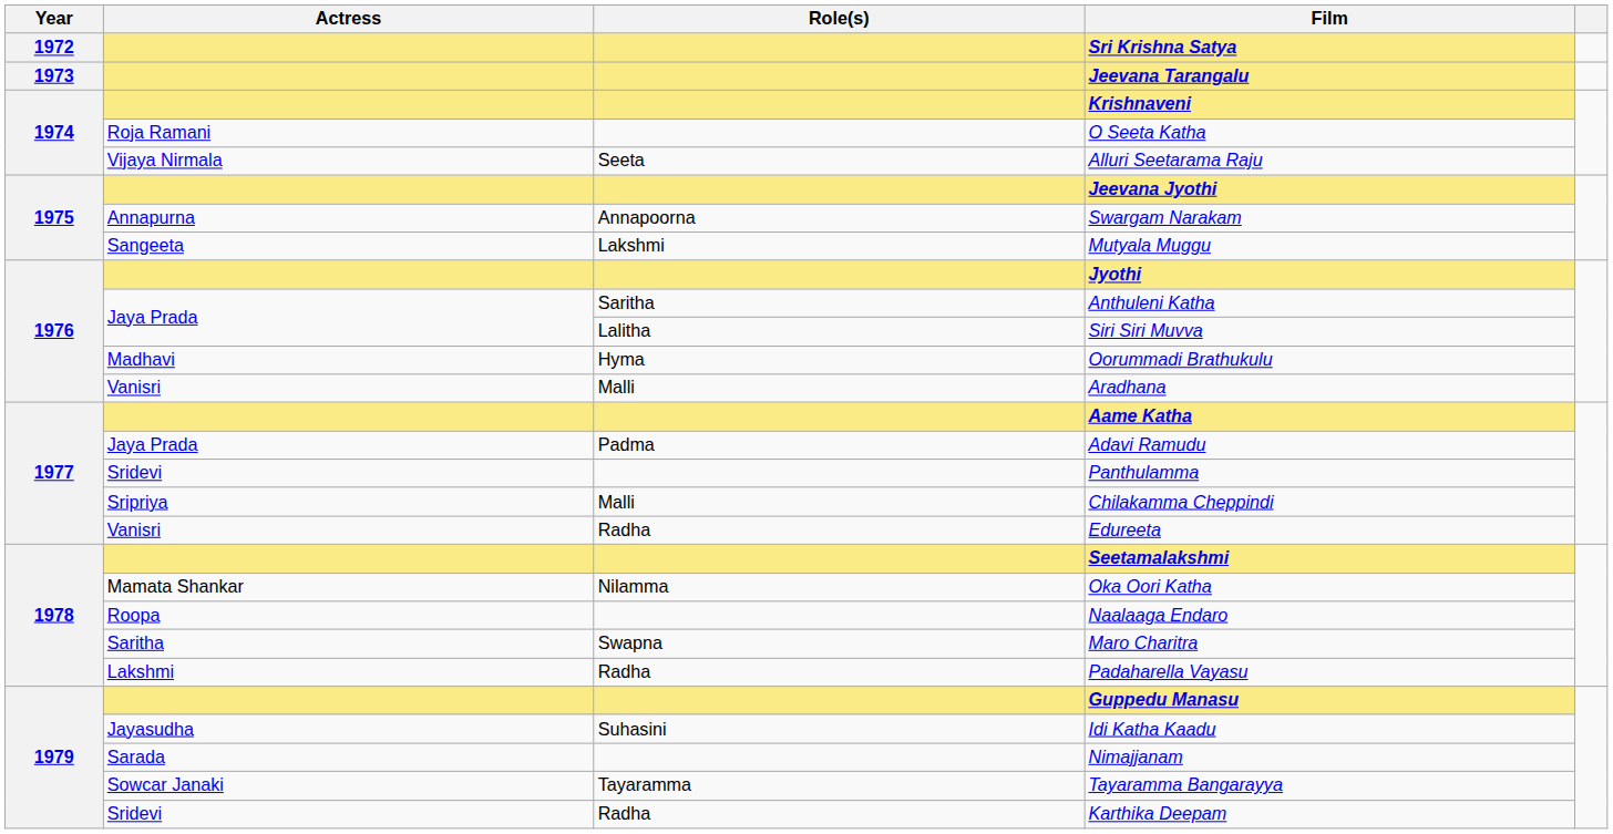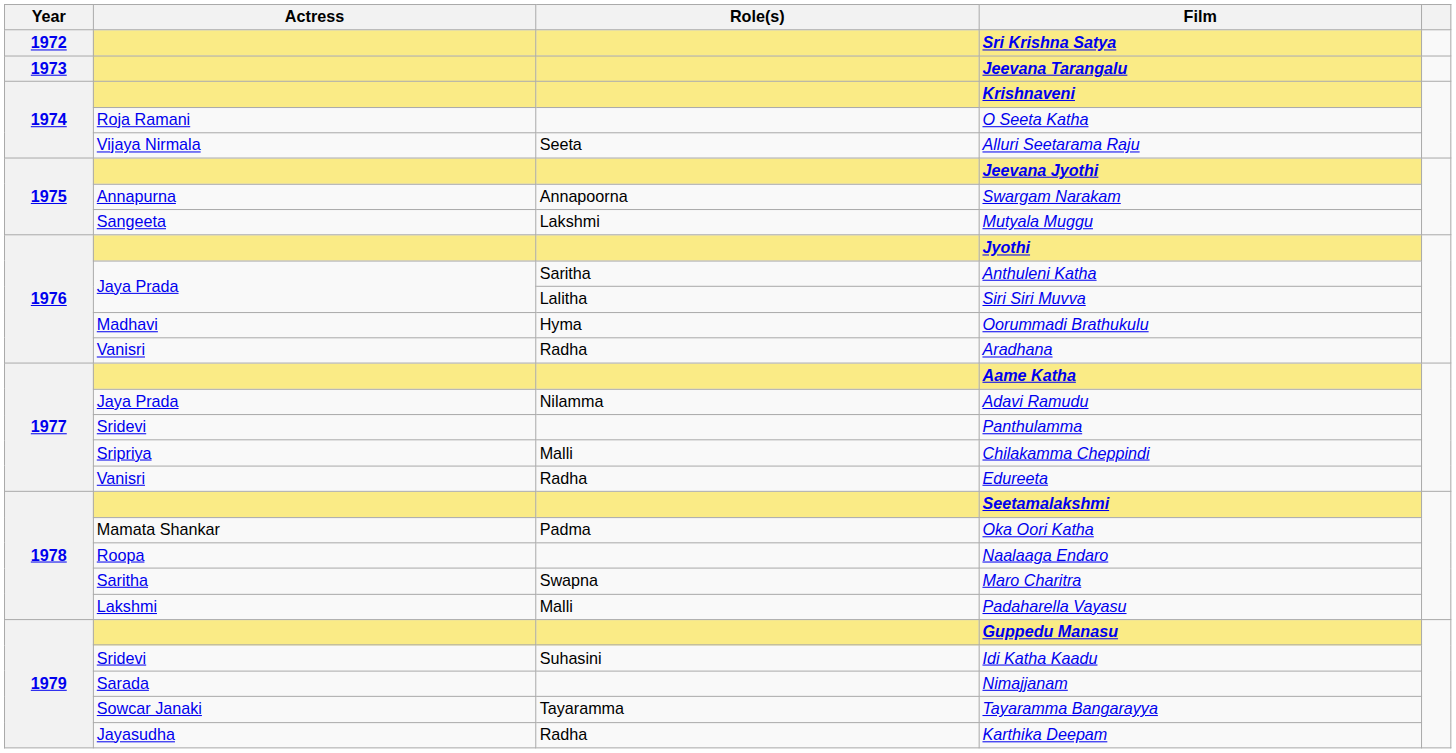Aradhana | Role(s): Malli -> Radha
Adavi Ramudu | Role(s): Padma -> Nilamma
Oka Oori Katha | Role(s): Nilamma -> Padma
Padaharella Vayasu | Role(s): Radha -> Malli
Idi Katha Kaadu | Actress: Jayasudha -> Sridevi
Karthika Deepam | Actress: Sridevi -> Jayasudha
